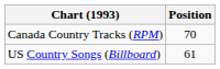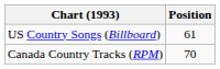rows swapped: Canada Country Tracks (RPM) <-> US Country Songs (Billboard)
